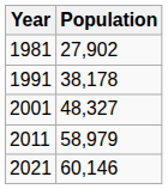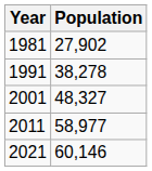1991 | Population: 38,178 -> 38,278
2011 | Population: 58,979 -> 58,977
